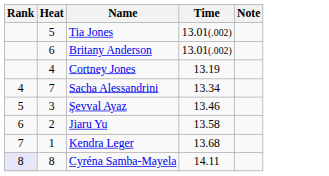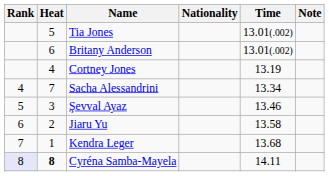+ column: Nationality
Cyréna Samba-Mayela | Heat: normal -> bold
